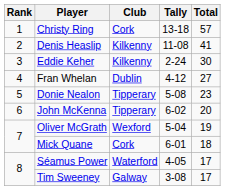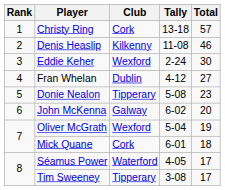Denis Heaslip | Total: 41 -> 46
Eddie Keher | Club: Kilkenny -> Wexford
John McKenna | Club: Tipperary -> Galway
Tim Sweeney | Club: Galway -> Tipperary
